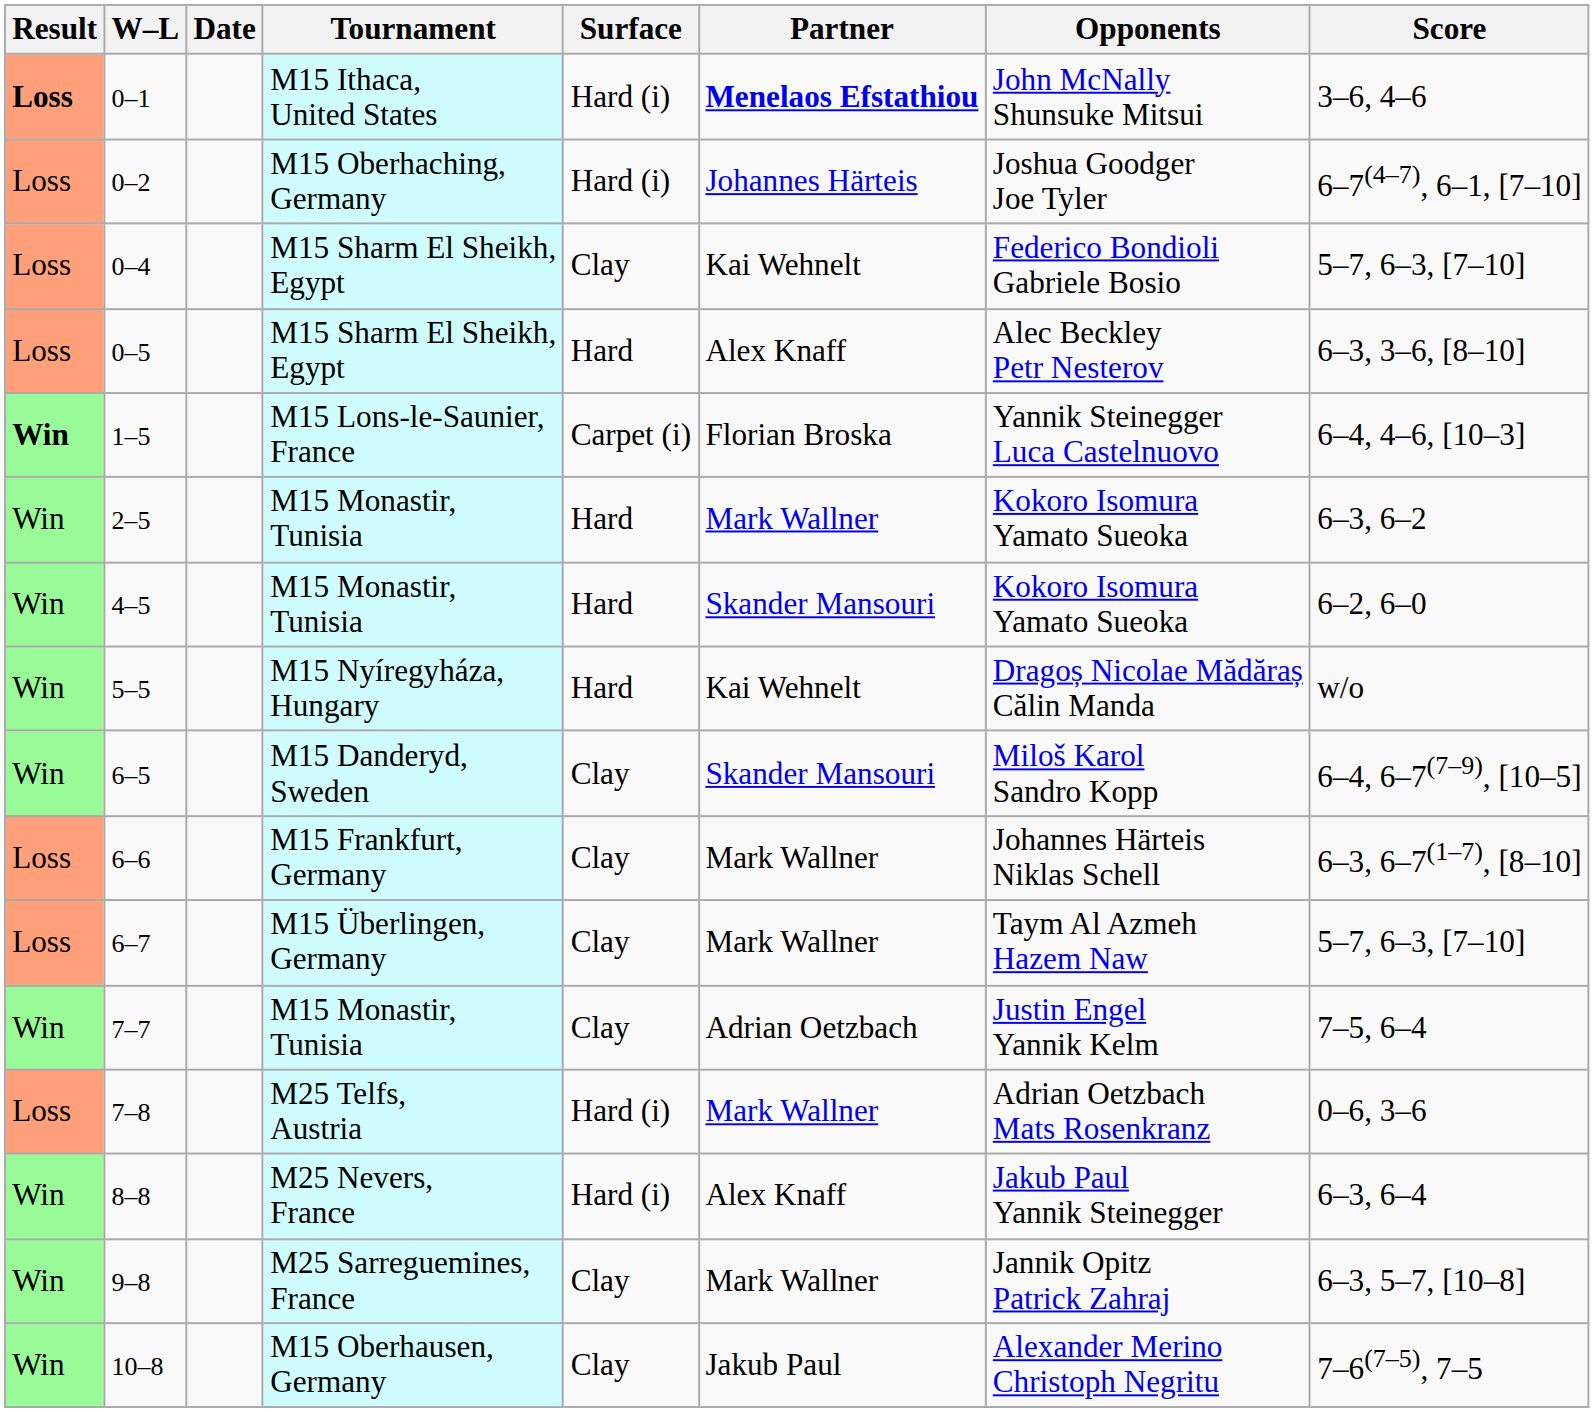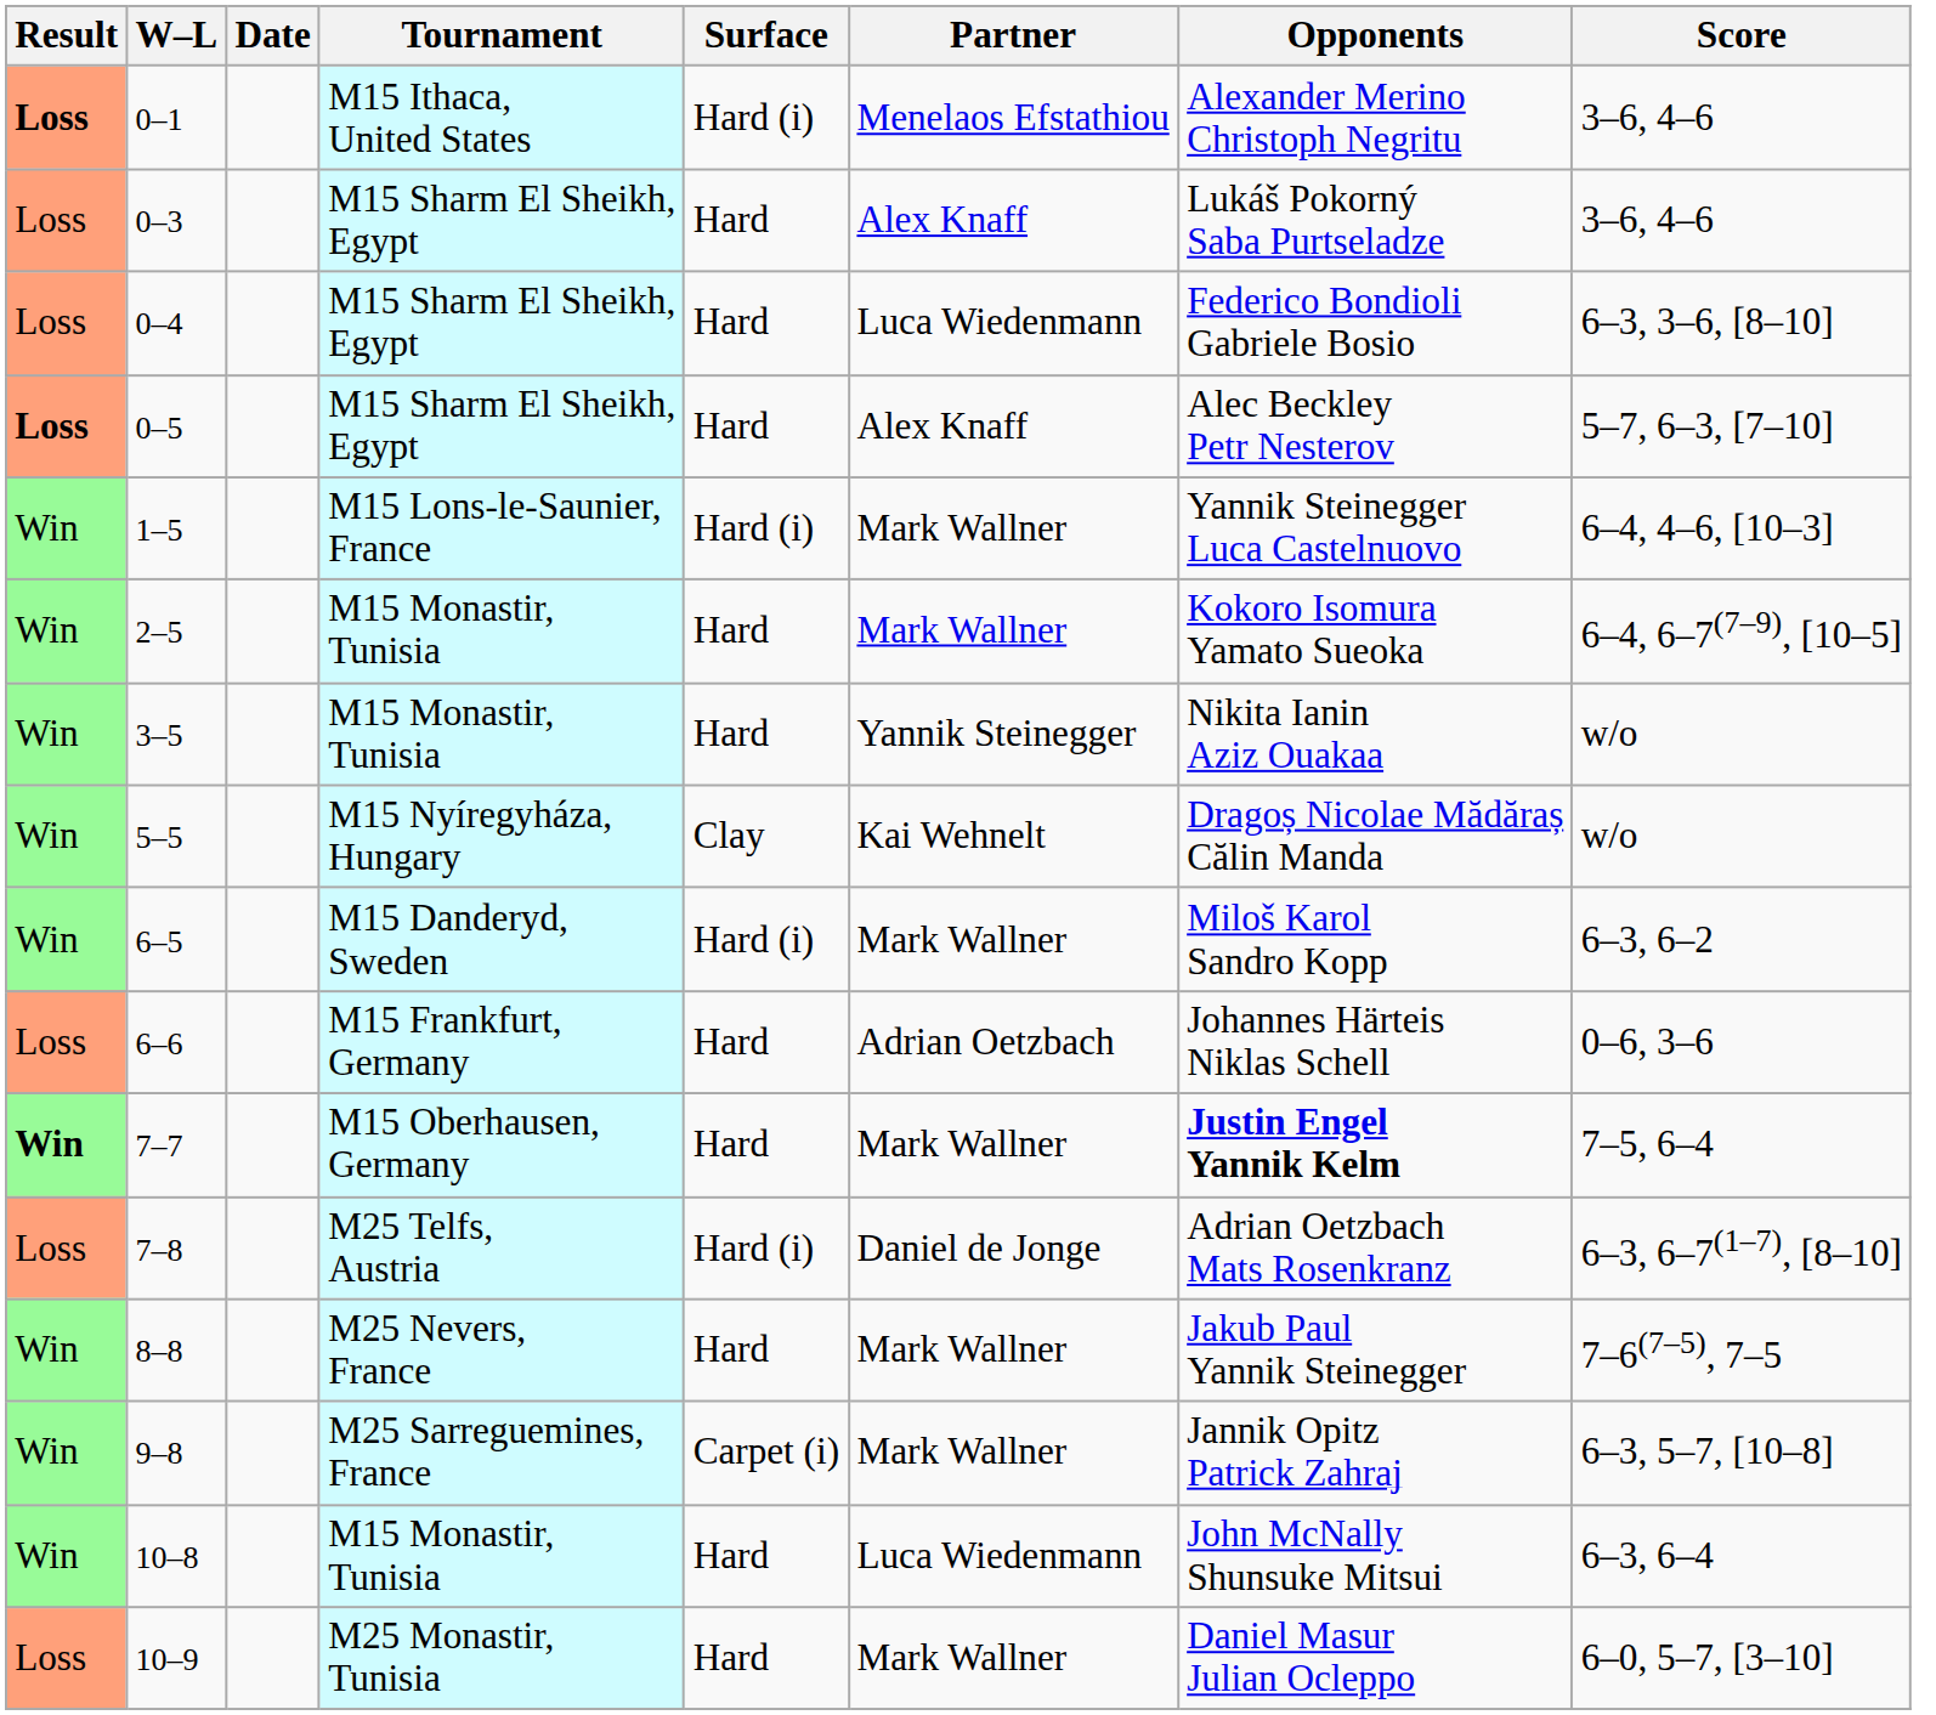0–1 | Partner: bold -> normal
0–1 | Opponents: John McNally Shunsuke Mitsui -> Alexander Merino Christoph Negritu
- row: Loss | 0–2 | M15 Oberhaching, Germany | Hard (i) | Johannes Härteis | Joshua Goodger Joe Tyler | 6–7(4–7), 6–1, [7–10]
+ row: Loss | 0–3 | M15 Sharm El Sheikh, Egypt | Hard | Alex Knaff | Lukáš Pokorný Saba Purtseladze | 3–6, 4–6
0–4 | Surface: Clay -> Hard
0–4 | Partner: Kai Wehnelt -> Luca Wiedenmann
0–4 | Score: 5–7, 6–3, [7–10] -> 6–3, 3–6, [8–10]
0–5 | Result: normal -> bold
0–5 | Score: 6–3, 3–6, [8–10] -> 5–7, 6–3, [7–10]
1–5 | Result: bold -> normal
1–5 | Surface: Carpet (i) -> Hard (i)
1–5 | Partner: Florian Broska -> Mark Wallner
2–5 | Score: 6–3, 6–2 -> 6–4, 6–7(7–9), [10–5]
+ row: Win | 3–5 | M15 Monastir, Tunisia | Hard | Yannik Steinegger | Nikita Ianin Aziz Ouakaa | w/o
- row: Win | 4–5 | M15 Monastir, Tunisia | Hard | Skander Mansouri | Kokoro Isomura Yamato Sueoka | 6–2, 6–0
5–5 | Surface: Hard -> Clay
6–5 | Surface: Clay -> Hard (i)
6–5 | Partner: Skander Mansouri -> Mark Wallner
6–5 | Score: 6–4, 6–7(7–9), [10–5] -> 6–3, 6–2
6–6 | Surface: Clay -> Hard
6–6 | Partner: Mark Wallner -> Adrian Oetzbach
6–6 | Score: 6–3, 6–7(1–7), [8–10] -> 0–6, 3–6
- row: Loss | 6–7 | M15 Überlingen, Germany | Clay | Mark Wallner | Taym Al Azmeh Hazem Naw | 5–7, 6–3, [7–10]
7–7 | Result: normal -> bold
7–7 | Tournament: M15 Monastir, Tunisia -> M15 Oberhausen, Germany
7–7 | Surface: Clay -> Hard
7–7 | Partner: Adrian Oetzbach -> Mark Wallner
7–7 | Opponents: normal -> bold
7–8 | Partner: Mark Wallner -> Daniel de Jonge
7–8 | Score: 0–6, 3–6 -> 6–3, 6–7(1–7), [8–10]
8–8 | Surface: Hard (i) -> Hard
8–8 | Partner: Alex Knaff -> Mark Wallner
8–8 | Score: 6–3, 6–4 -> 7–6(7–5), 7–5
9–8 | Surface: Clay -> Carpet (i)
10–8 | Tournament: M15 Oberhausen, Germany -> M15 Monastir, Tunisia
10–8 | Surface: Clay -> Hard
10–8 | Partner: Jakub Paul -> Luca Wiedenmann
10–8 | Opponents: Alexander Merino Christoph Negritu -> John McNally Shunsuke Mitsui
10–8 | Score: 7–6(7–5), 7–5 -> 6–3, 6–4
+ row: Loss | 10–9 | M25 Monastir, Tunisia | Hard | Mark Wallner | Daniel Masur Julian Ocleppo | 6–0, 5–7, [3–10]
